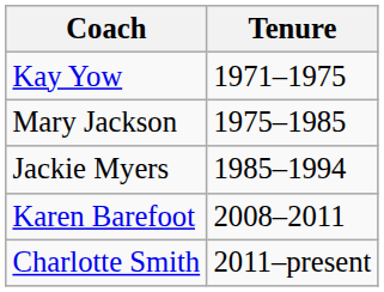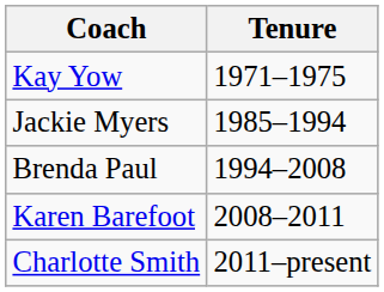- row: Mary Jackson | 1975–1985
+ row: Brenda Paul | 1994–2008
